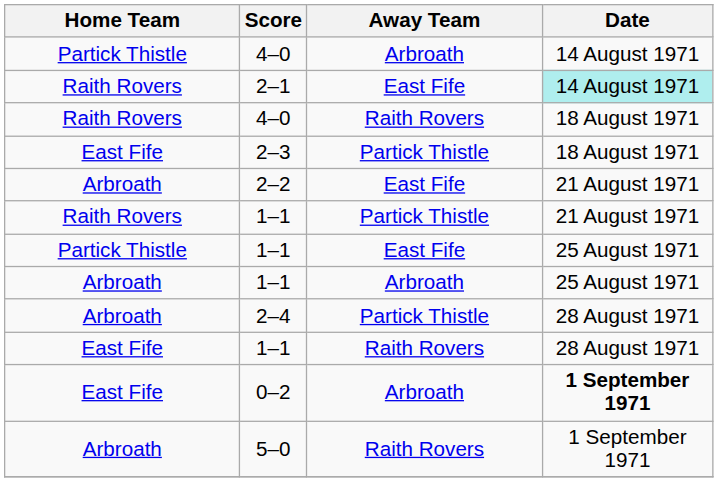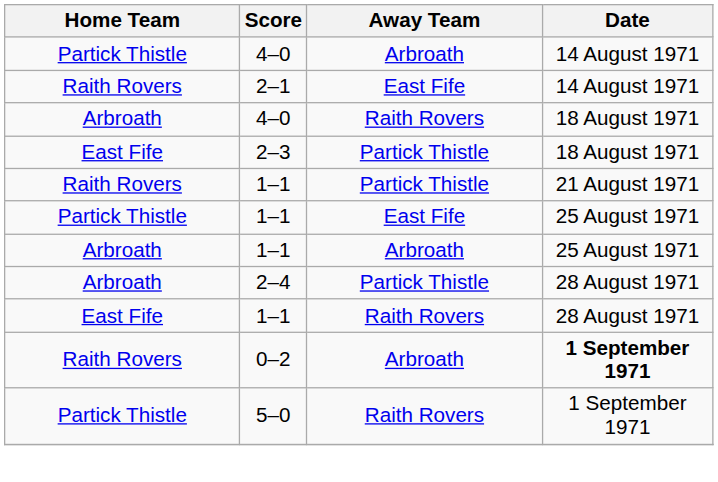2–1 | Date: paleturquoise background -> no background
4–0 / Raith Rovers | Home Team: Raith Rovers -> Arbroath
- row: Arbroath | 2–2 | East Fife | 21 August 1971
0–2 | Home Team: East Fife -> Raith Rovers
5–0 | Home Team: Arbroath -> Partick Thistle
